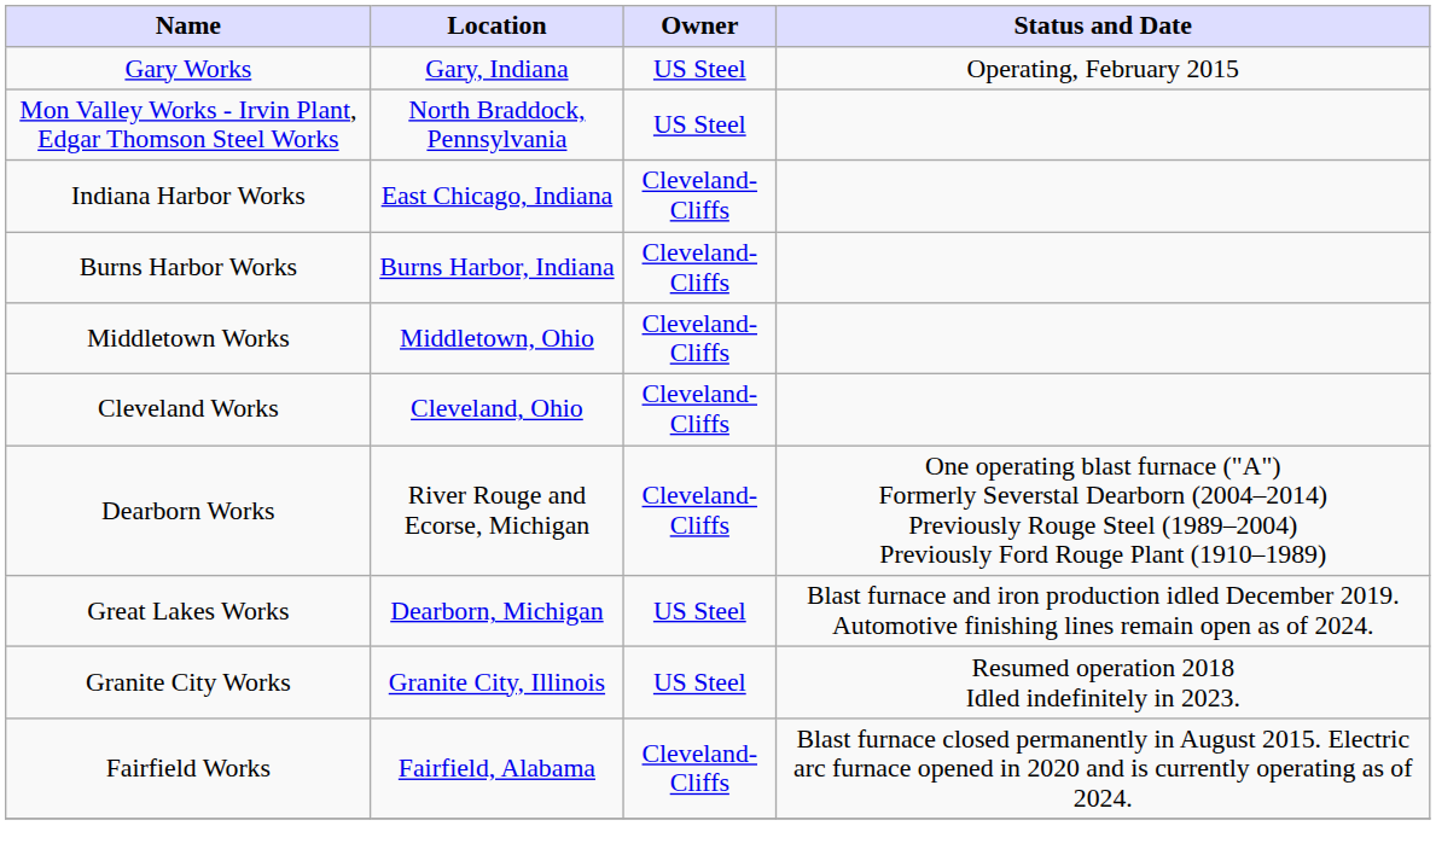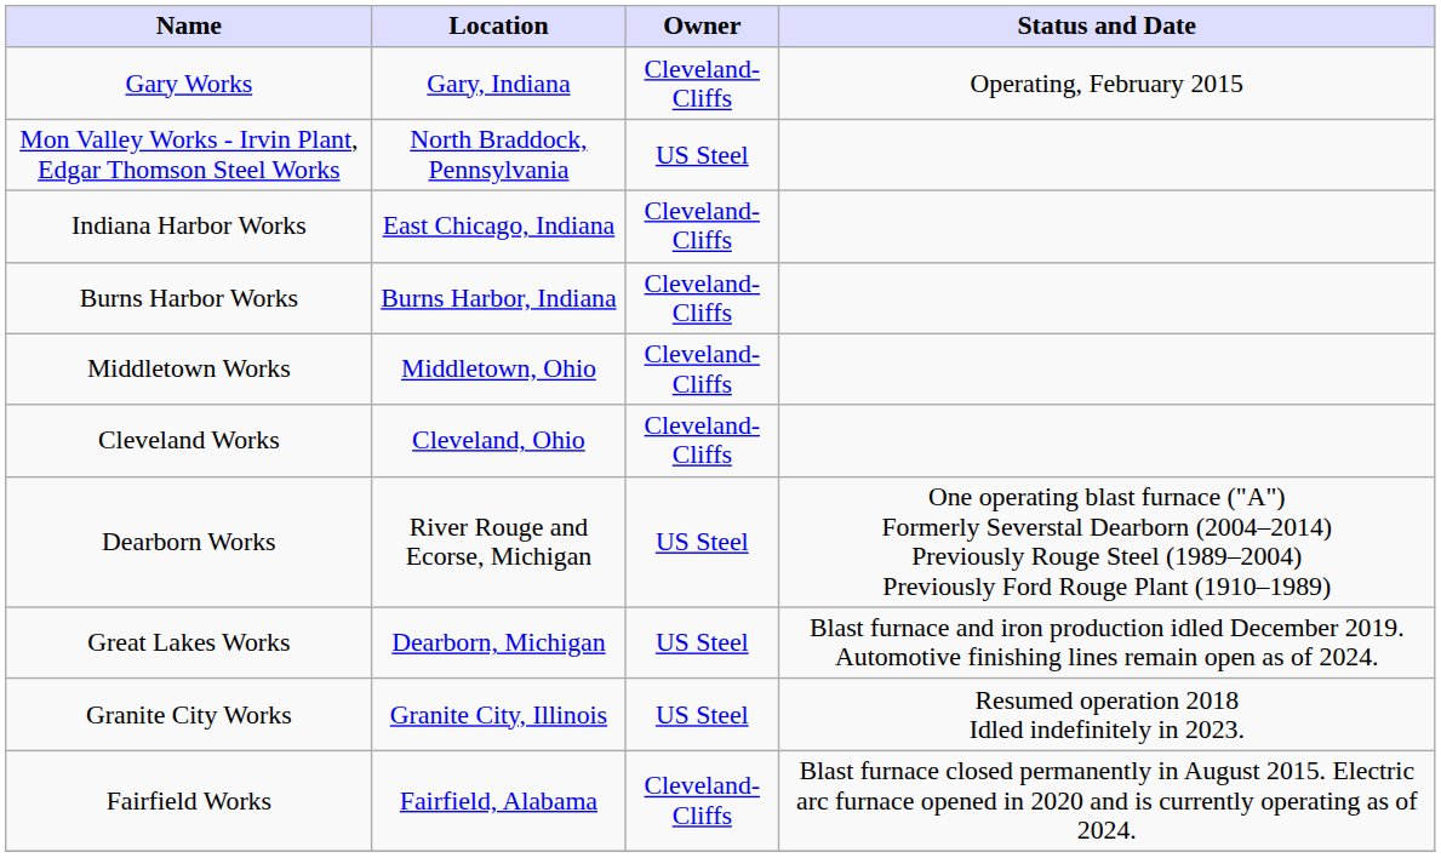Gary Works | Owner: US Steel -> Cleveland-Cliffs
Dearborn Works | Owner: Cleveland-Cliffs -> US Steel
